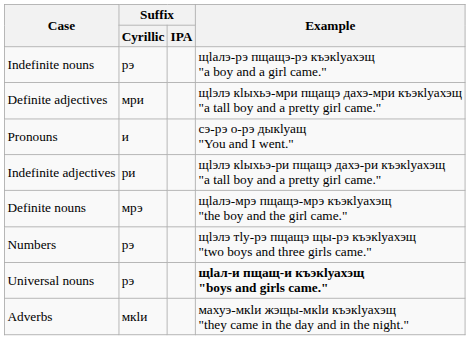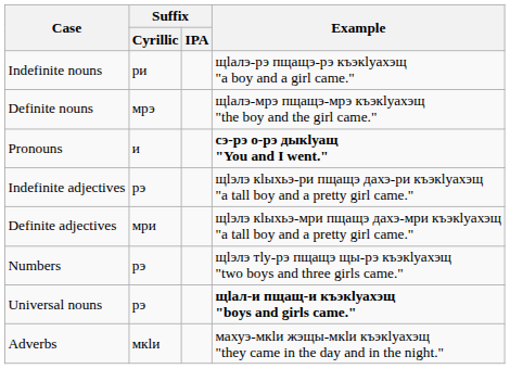Indefinite nouns | Suffix / Cyrillic: рэ -> ри
rows swapped: Definite nouns <-> Definite adjectives
Pronouns | Example: normal -> bold
Indefinite adjectives | Suffix / Cyrillic: ри -> рэ
